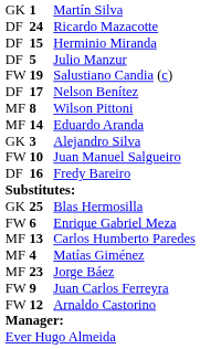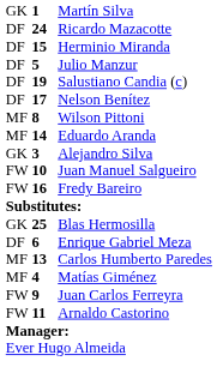Salustiano Candia (c) | column 1: FW -> DF
Fredy Bareiro | column 1: DF -> FW
Enrique Gabriel Meza | column 1: FW -> DF
- row: MF | 23 | Jorge Báez
Arnaldo Castorino | column 2: 12 -> 11
